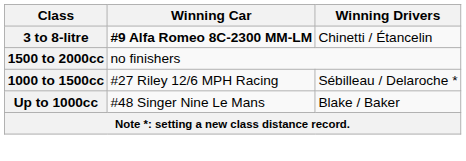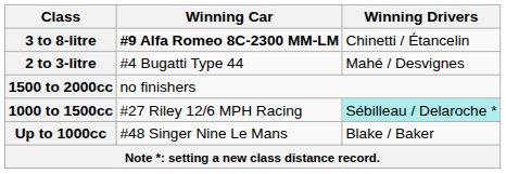+ row: 2 to 3-litre | #4 Bugatti Type 44 | Mahé / Desvignes
1000 to 1500cc | Winning Drivers: no background -> paleturquoise background
